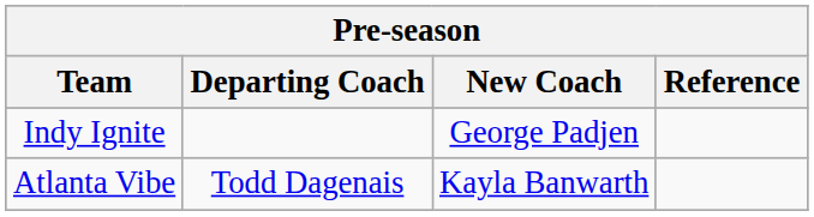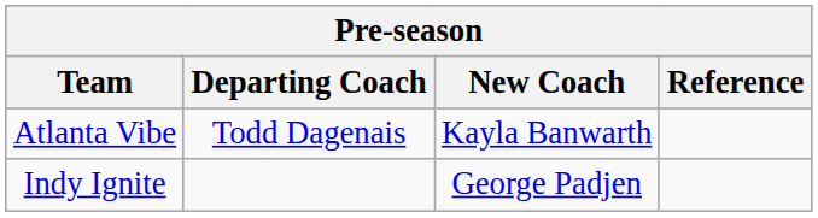rows swapped: Atlanta Vibe <-> Indy Ignite
